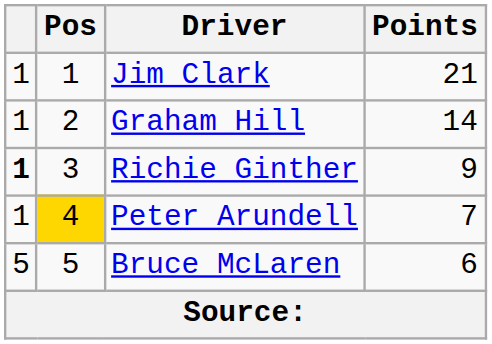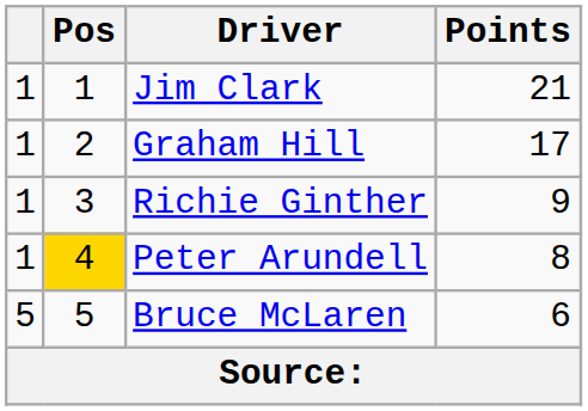Graham Hill | Points: 14 -> 17
Richie Ginther | column 1: bold -> normal
Peter Arundell | Points: 7 -> 8
